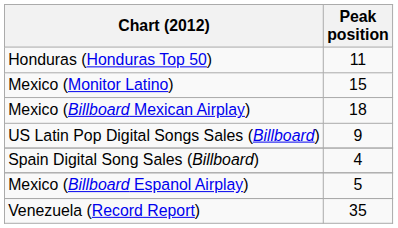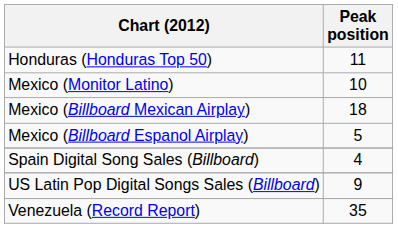Mexico (Monitor Latino) | Peak position: 15 -> 10
rows swapped: Mexico (Billboard Espanol Airplay) <-> US Latin Pop Digital Songs Sales (Billboard)
